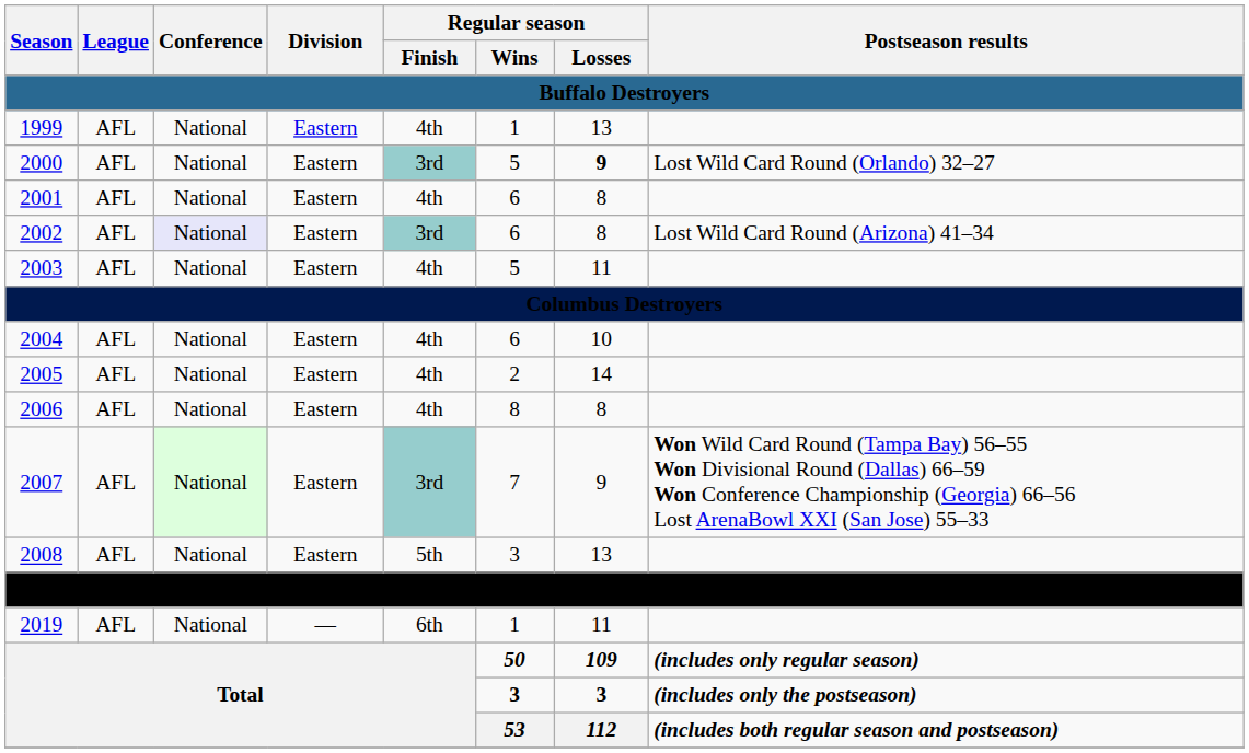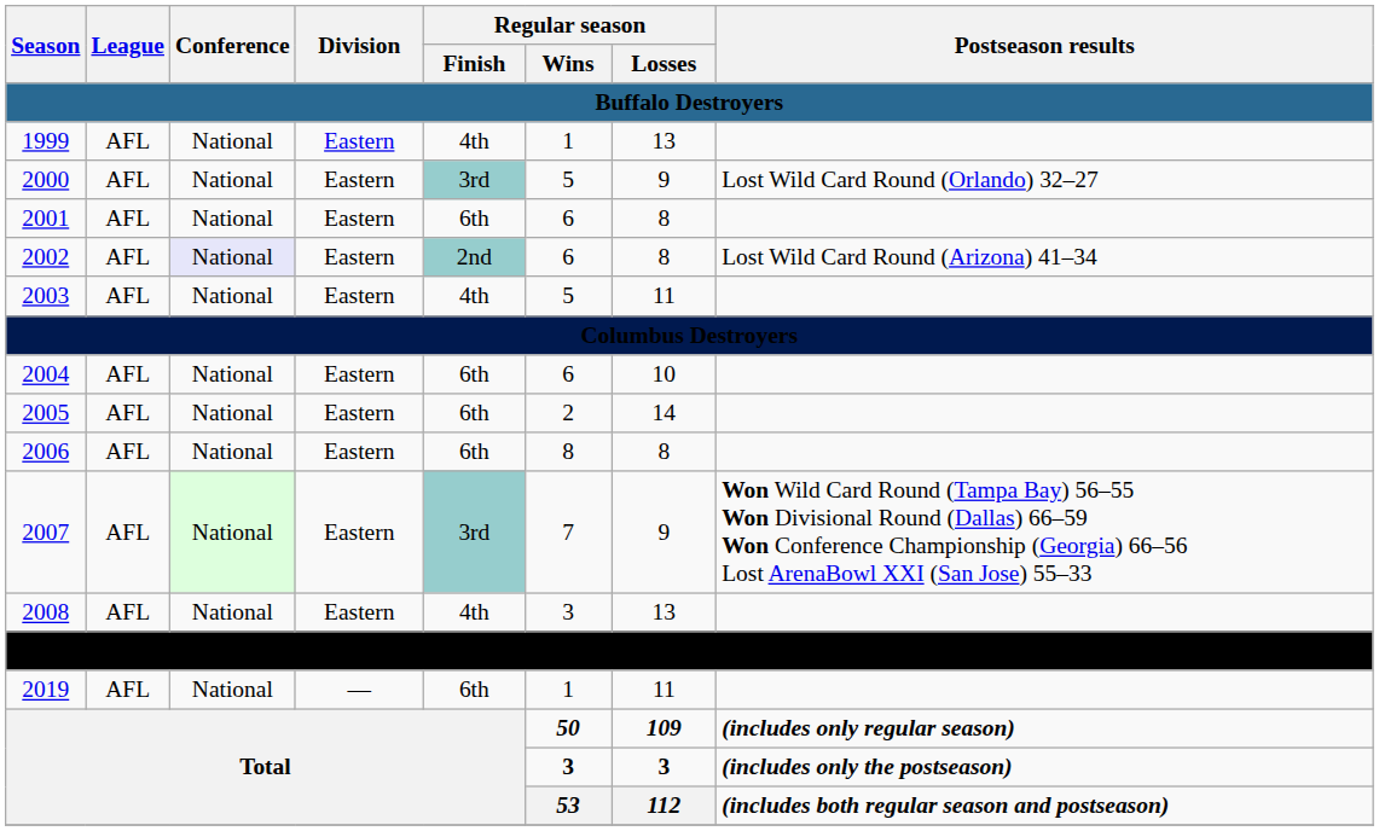2000 | Regular season / Losses: bold -> normal
2001 | Regular season / Finish: 4th -> 6th
2002 | Regular season / Finish: 3rd -> 2nd
2004 | Regular season / Finish: 4th -> 6th
2005 | Regular season / Finish: 4th -> 6th
2006 | Regular season / Finish: 4th -> 6th
2008 | Regular season / Finish: 5th -> 4th
